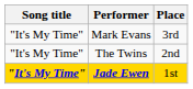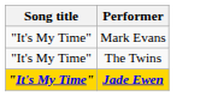- column: Place | 3rd | 2nd | 1st
